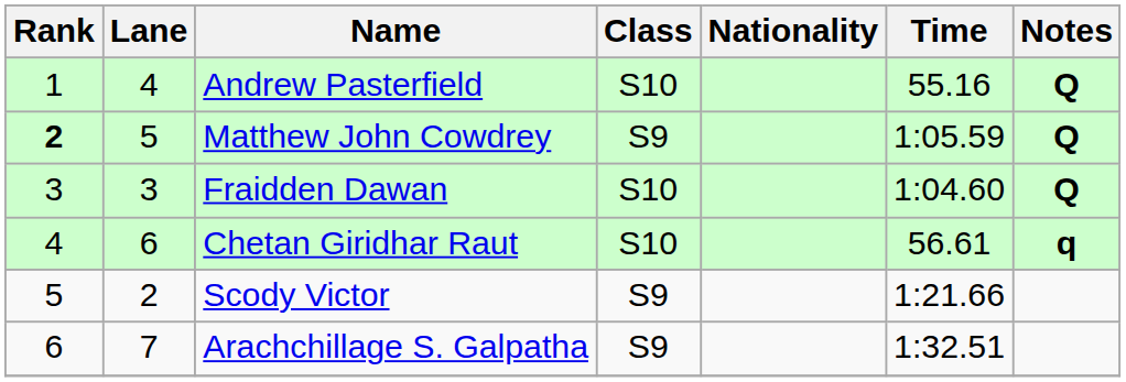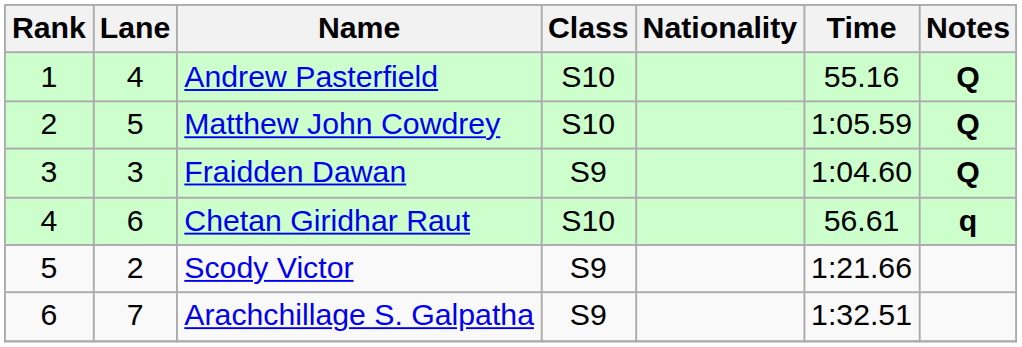Matthew John Cowdrey | Rank: bold -> normal
Matthew John Cowdrey | Class: S9 -> S10
Fraidden Dawan | Class: S10 -> S9
